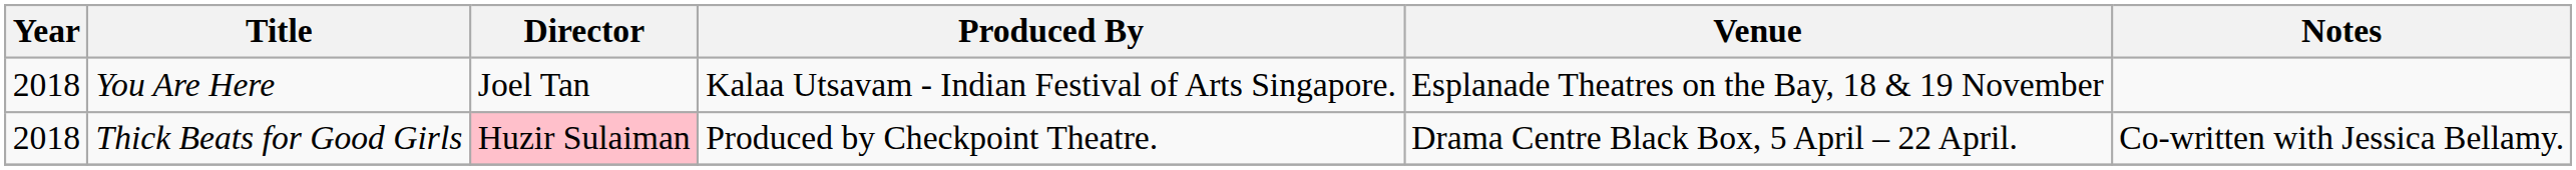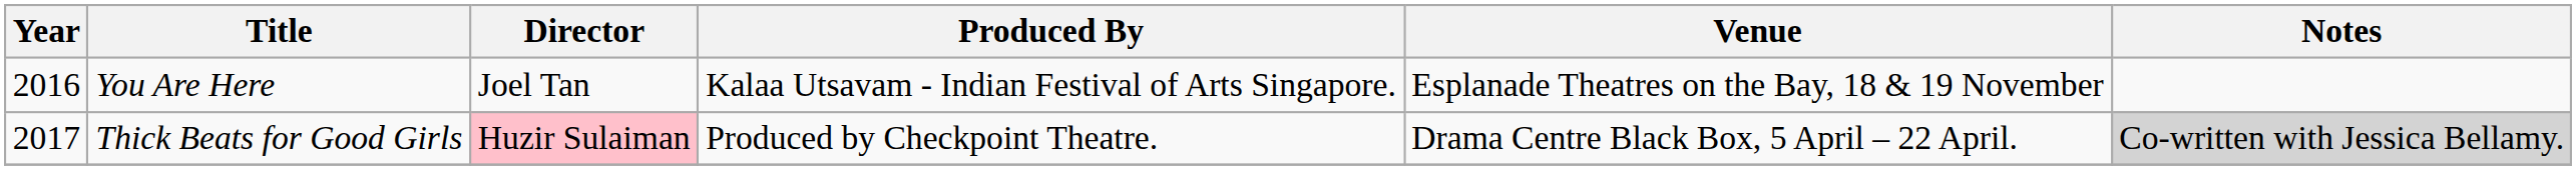You Are Here | Year: 2018 -> 2016
Thick Beats for Good Girls | Year: 2018 -> 2017
Thick Beats for Good Girls | Notes: no background -> lightgrey background
